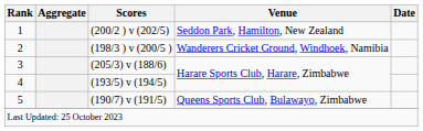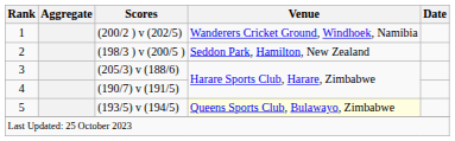1 | Venue: Seddon Park, Hamilton, New Zealand -> Wanderers Cricket Ground, Windhoek, Namibia
2 | Venue: Wanderers Cricket Ground, Windhoek, Namibia -> Seddon Park, Hamilton, New Zealand
4 | Scores: (193/5) v (194/5) -> (190/7) v (191/5)
5 | Scores: (190/7) v (191/5) -> (193/5) v (194/5)
5 | Venue: no background -> lightyellow background
